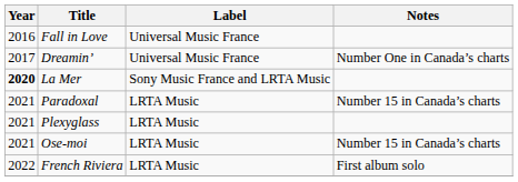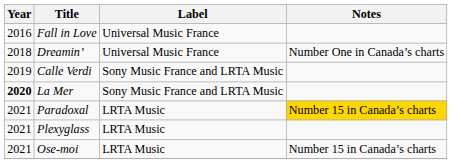Dreamin’ | Year: 2017 -> 2018
+ row: 2019 | Calle Verdi | Sony Music France and LRTA Music
Paradoxal | Notes: no background -> gold background
- row: 2022 | French Riviera | LRTA Music | First album solo
